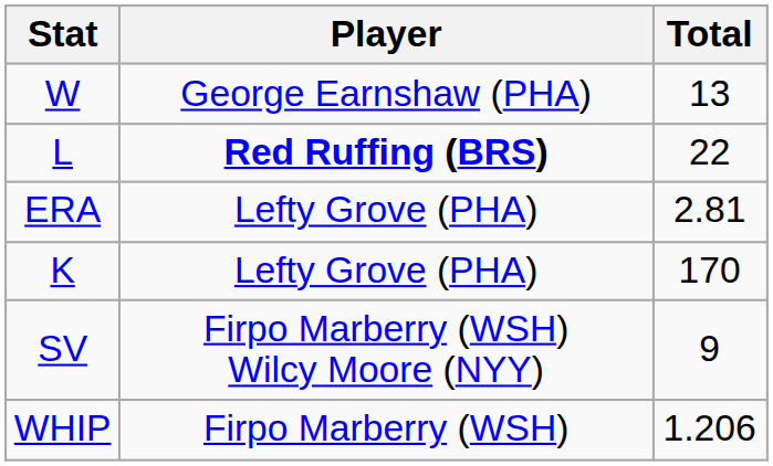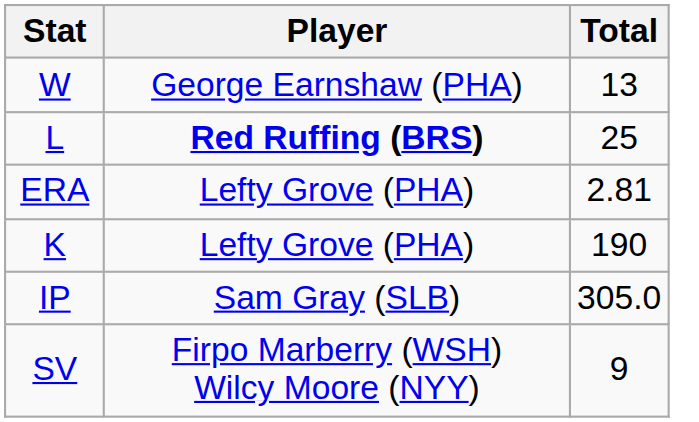L | Total: 22 -> 25
K | Total: 170 -> 190
+ row: IP | Sam Gray (SLB) | 305.0
- row: WHIP | Firpo Marberry (WSH) | 1.206
